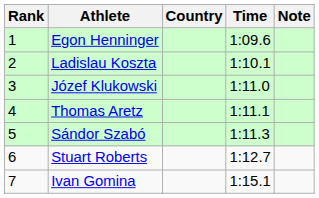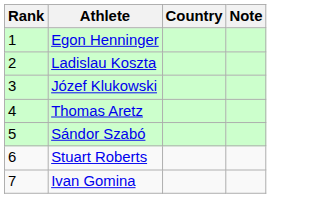- column: Time | 1:09.6 | 1:10.1 | 1:11.0 | 1:11.1 | 1:11.3 | 1:12.7 | 1:15.1
